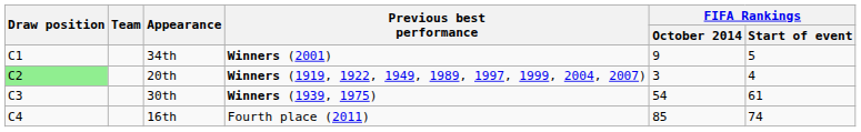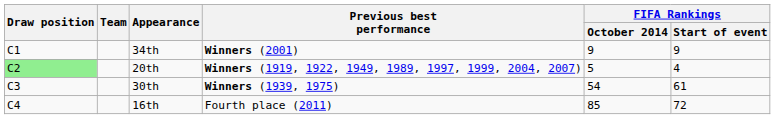34th | FIFA Rankings / Start of event: 5 -> 9
20th | FIFA Rankings / October 2014: 3 -> 5
16th | FIFA Rankings / Start of event: 74 -> 72
